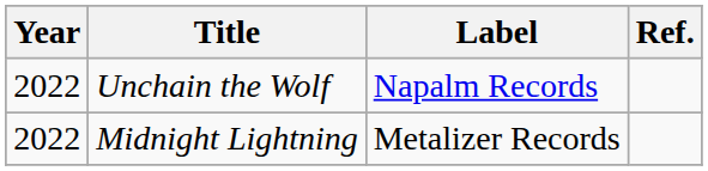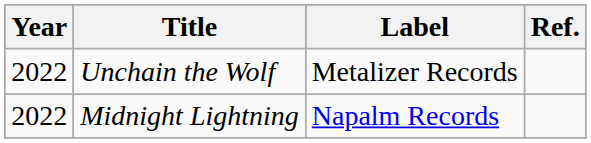Unchain the Wolf | Label: Napalm Records -> Metalizer Records
Midnight Lightning | Label: Metalizer Records -> Napalm Records
